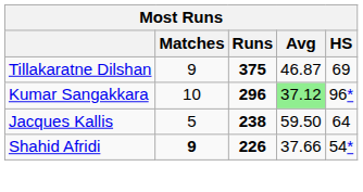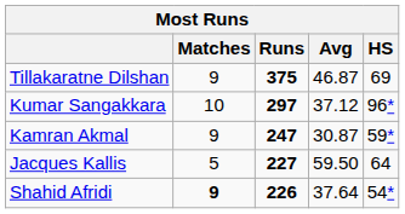Kumar Sangakkara | Runs: 296 -> 297
Kumar Sangakkara | Avg: lightgreen background -> no background
+ row: Kamran Akmal | 9 | 247 | 30.87 | 59*
Jacques Kallis | Runs: 238 -> 227
Shahid Afridi | Avg: 37.66 -> 37.64
